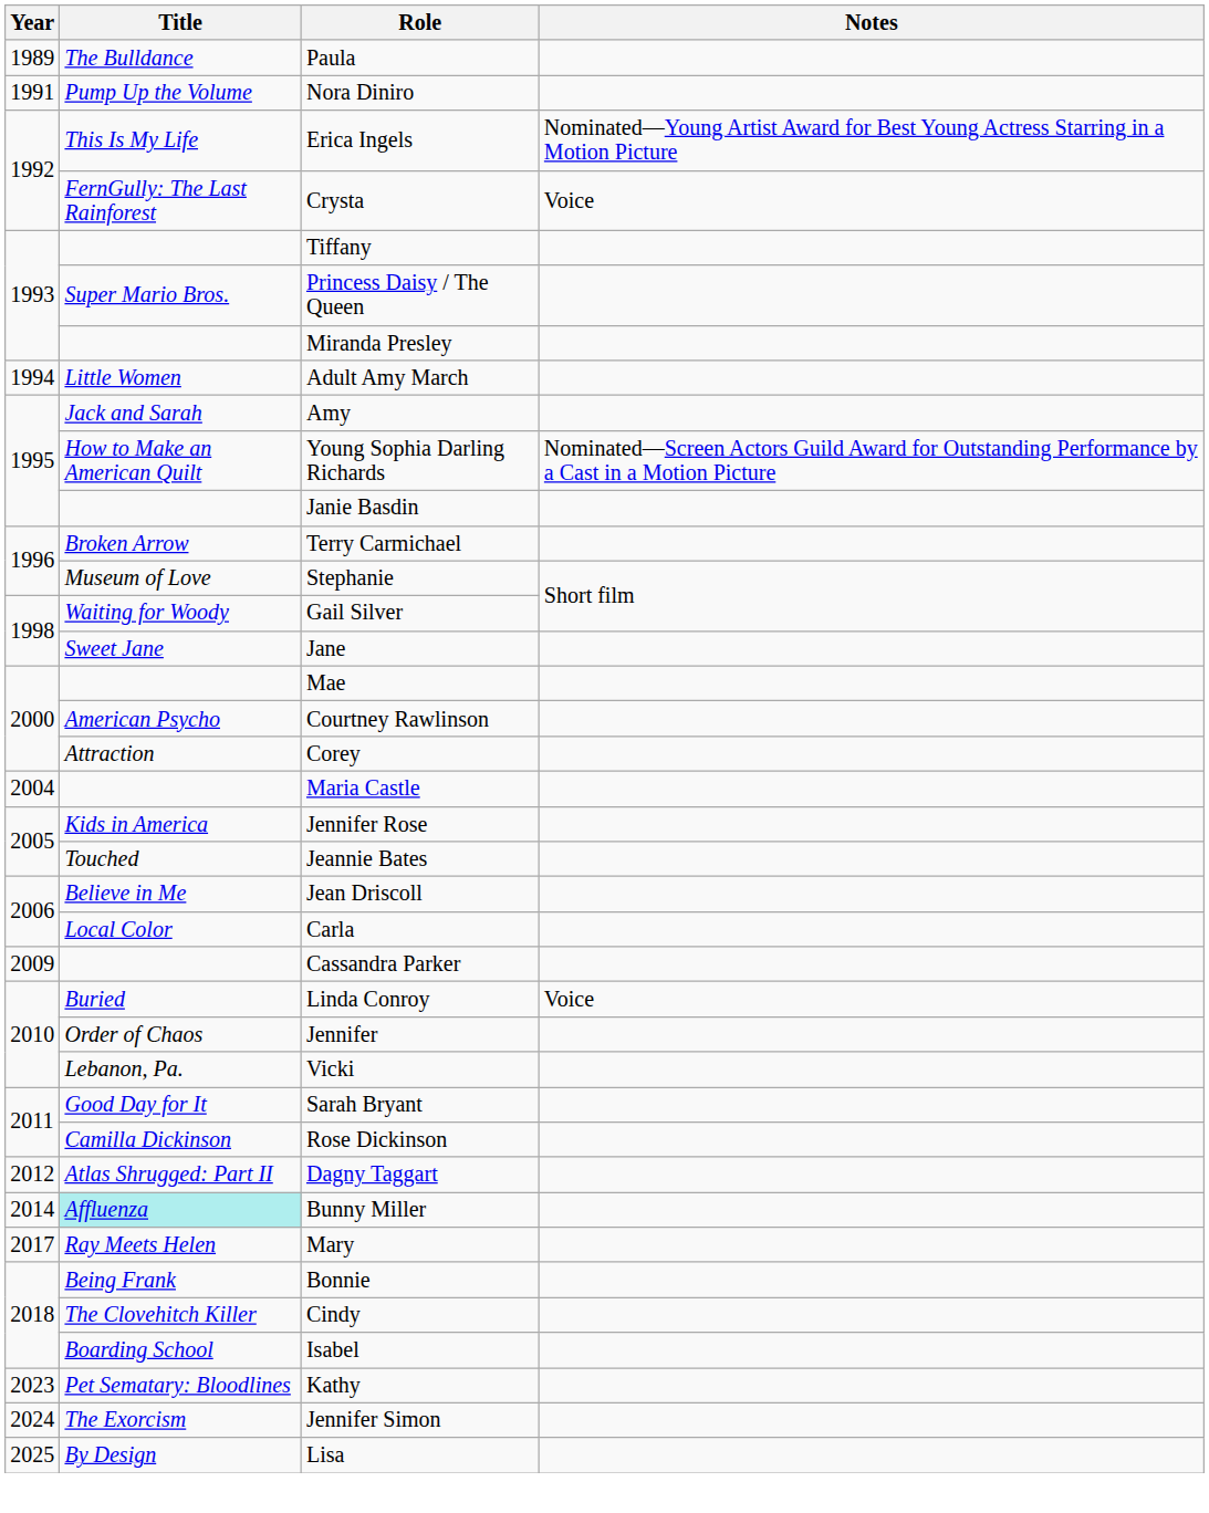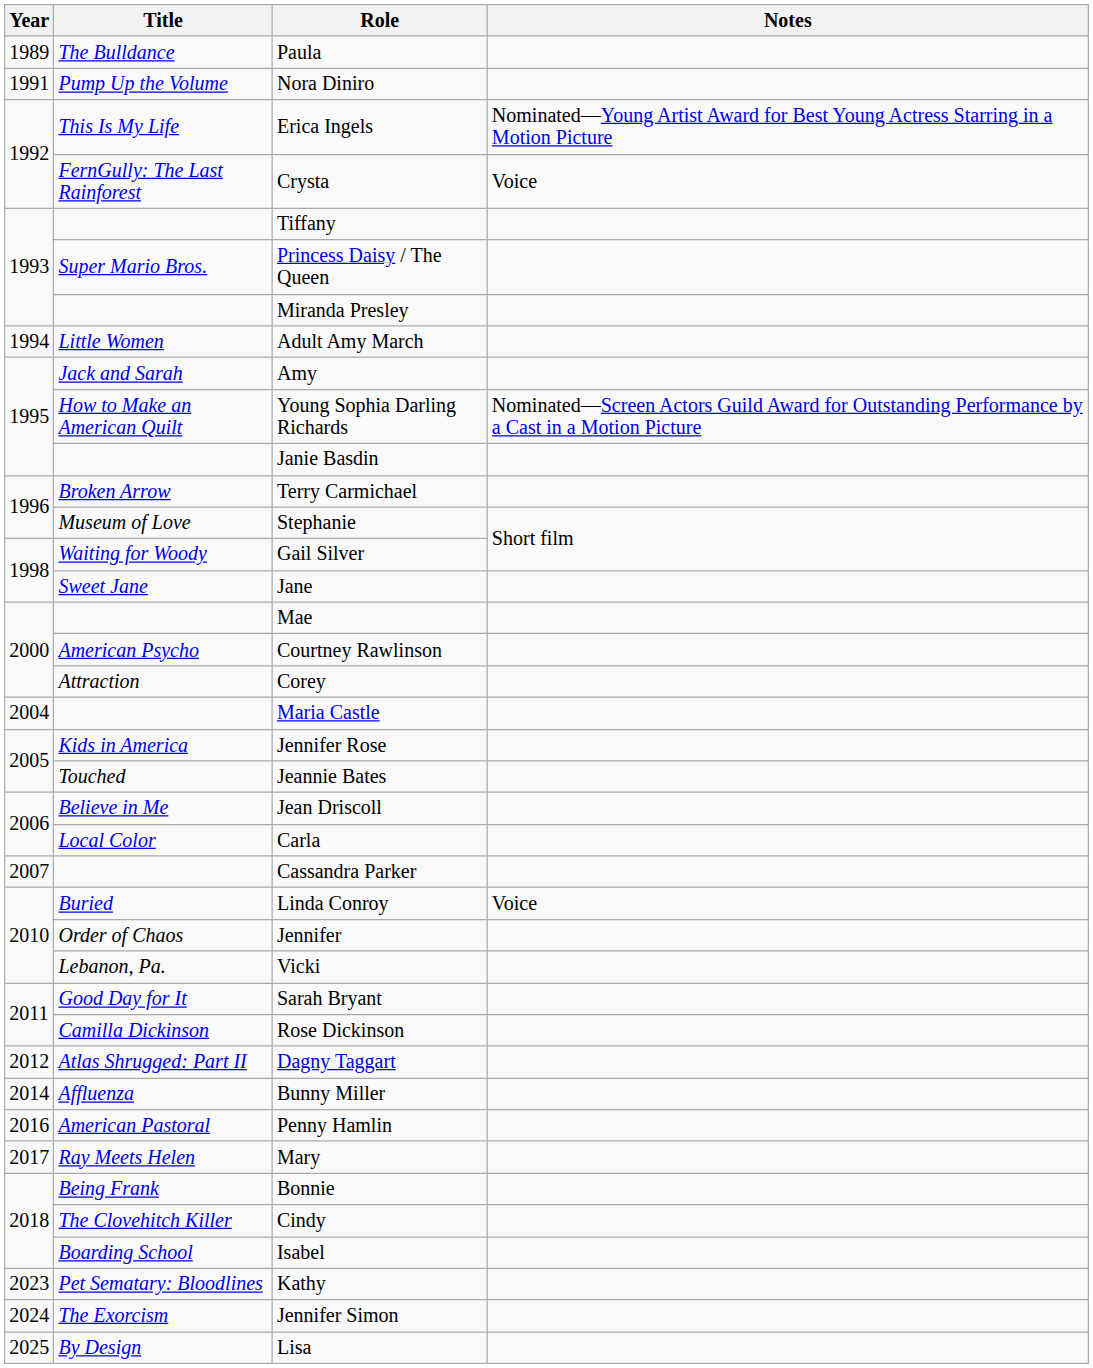Cassandra Parker | Year: 2009 -> 2007
Bunny Miller | Title: paleturquoise background -> no background
+ row: 2016 | American Pastoral | Penny Hamlin
